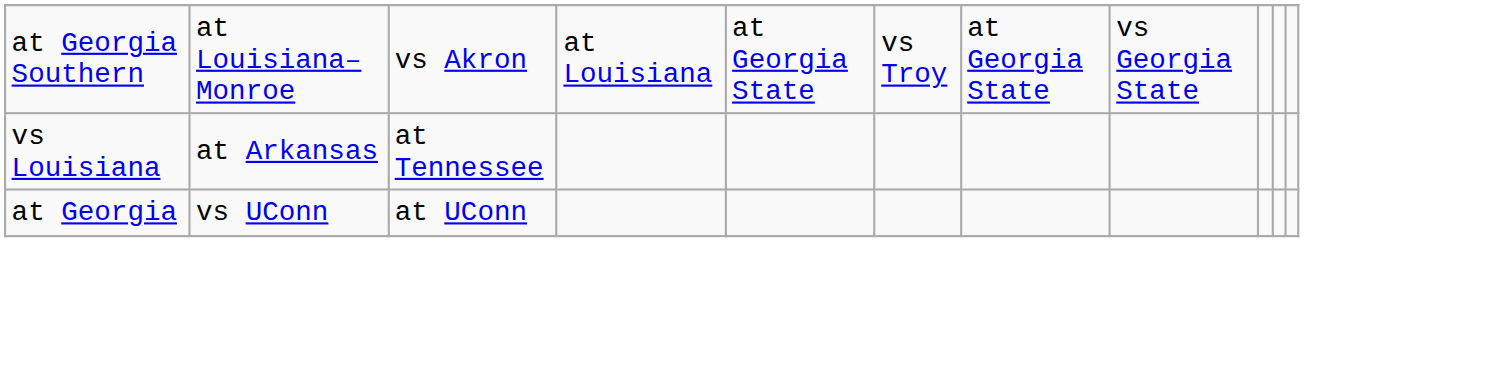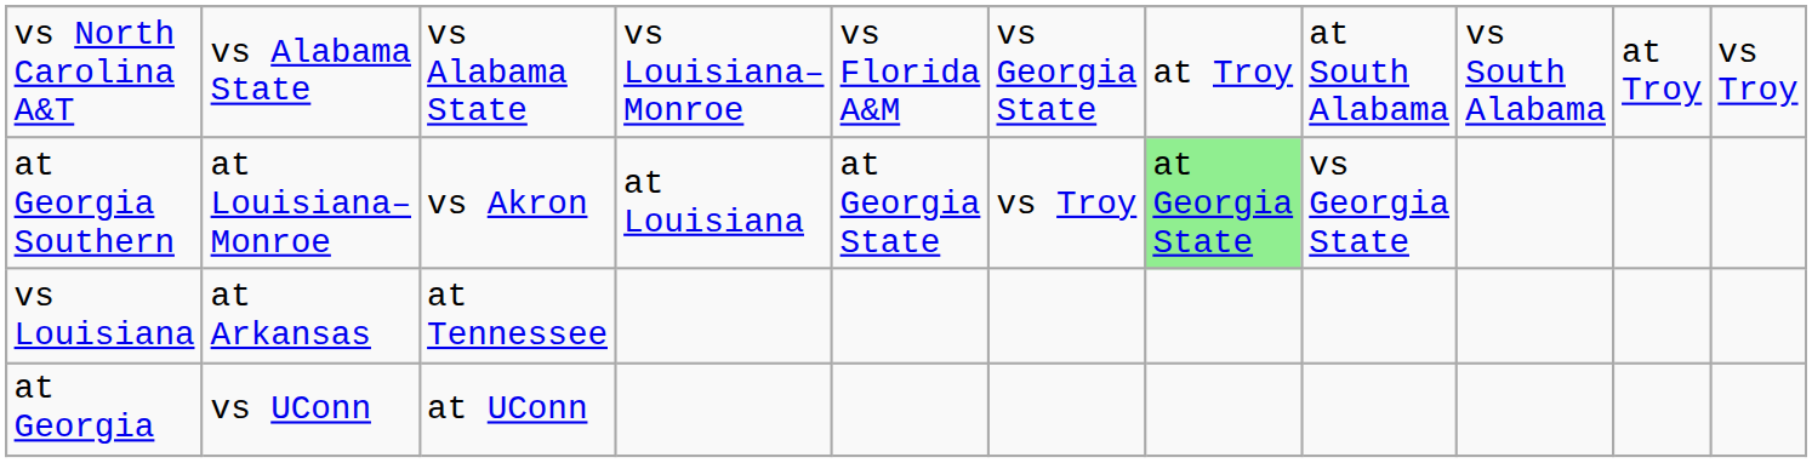+ row: vs North Carolina A&T | vs Alabama State | vs Alabama State | vs Louisiana–Monroe | vs Florida A&M | vs Georgia State | at Troy | at South Alabama | vs South Alabama | at Troy | vs Troy
at Georgia Southern | column 7: no background -> lightgreen background
